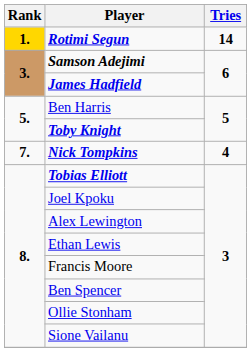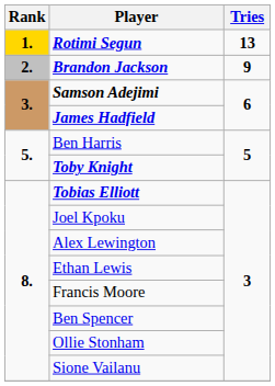Rotimi Segun | Tries: 14 -> 13
+ row: 2. | Brandon Jackson | 9
- row: 7. | Nick Tompkins | 4
